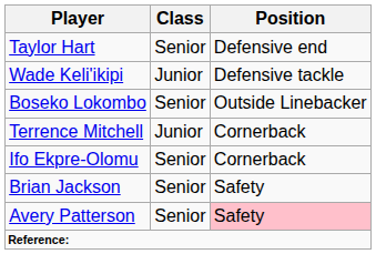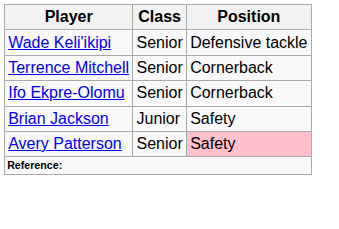- row: Taylor Hart | Senior | Defensive end
Wade Keli'ikipi | Class: Junior -> Senior
- row: Boseko Lokombo | Senior | Outside Linebacker
Terrence Mitchell | Class: Junior -> Senior
Brian Jackson | Class: Senior -> Junior
